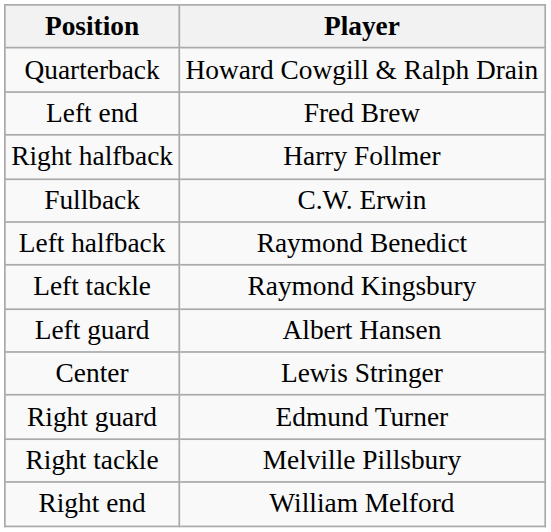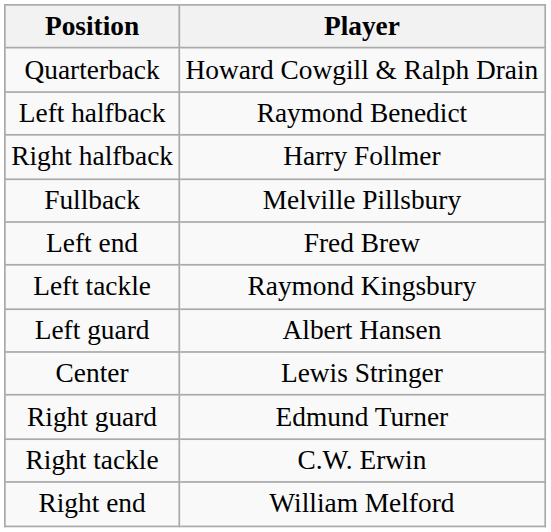rows swapped: Left halfback <-> Left end
Fullback | Player: C.W. Erwin -> Melville Pillsbury
Right tackle | Player: Melville Pillsbury -> C.W. Erwin
